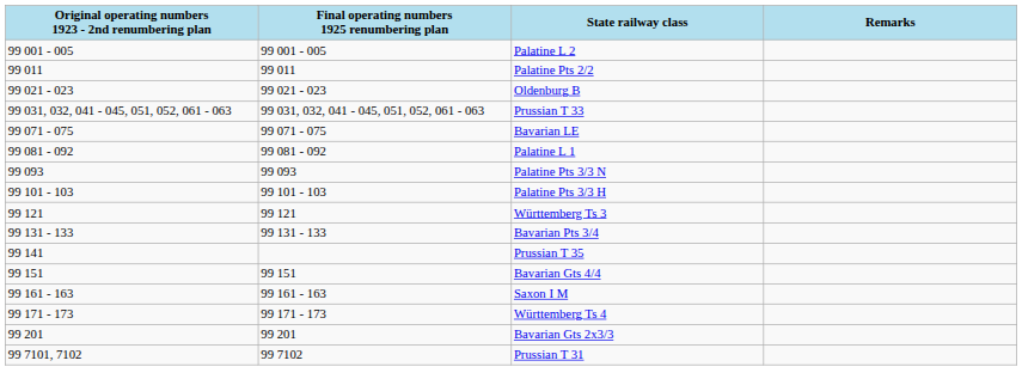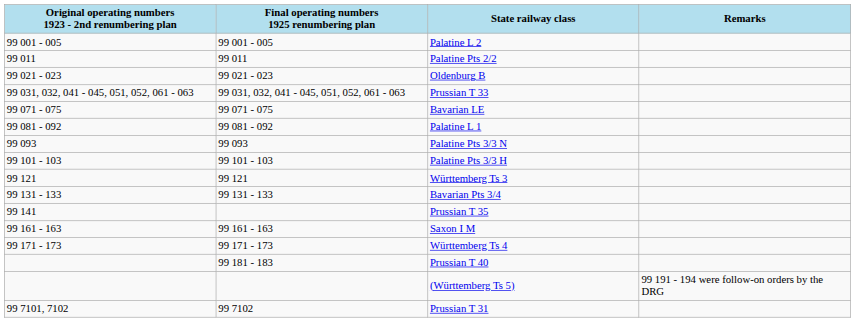- row: 99 151 | 99 151 | Bavarian Gts 4/4
+ row: 99 181 - 183 | Prussian T 40
+ row: (Württemberg Ts 5) | 99 191 - 194 were follow-on orders by the DRG
- row: 99 201 | 99 201 | Bavarian Gts 2x3/3
